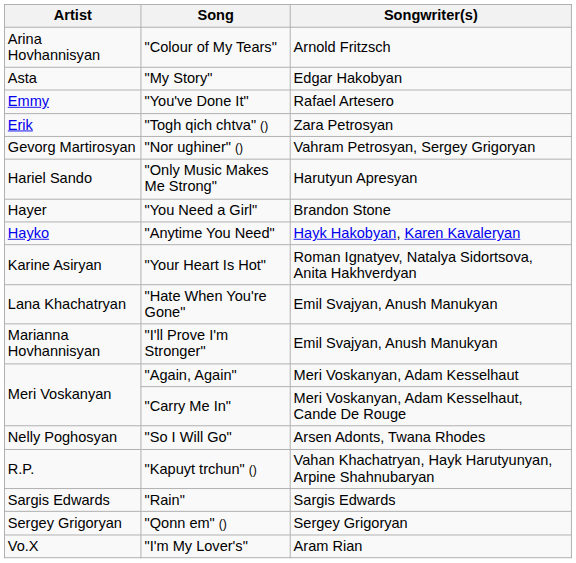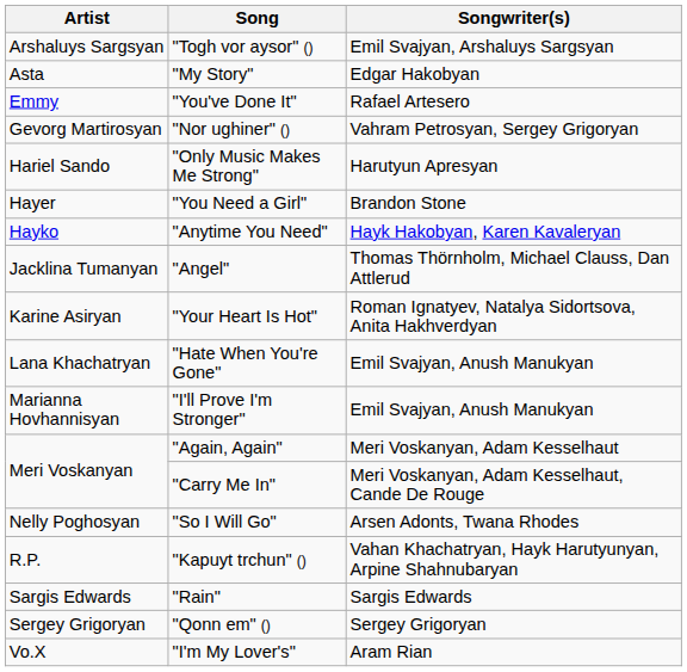- row: Arina Hovhannisyan | "Colour of My Tears" | Arnold Fritzsch
+ row: Arshaluys Sargsyan | "Togh vor aysor" () | Emil Svajyan, Arshaluys Sargsyan
- row: Erik | "Togh qich chtva" () | Zara Petrosyan
+ row: Jacklina Tumanyan | "Angel" | Thomas Thörnholm, Michael Clauss, Dan Attlerud
